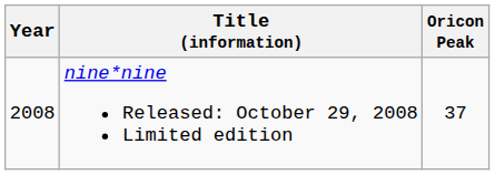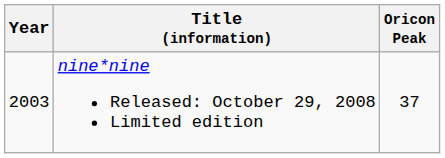nine*nine Released: October 29, 2008 Limited edition | Year: 2008 -> 2003
